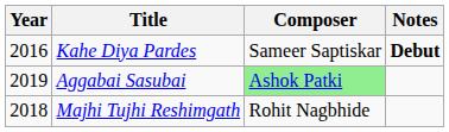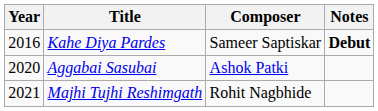Aggabai Sasubai | Year: 2019 -> 2020
Aggabai Sasubai | Composer: lightgreen background -> no background
Majhi Tujhi Reshimgath | Year: 2018 -> 2021
